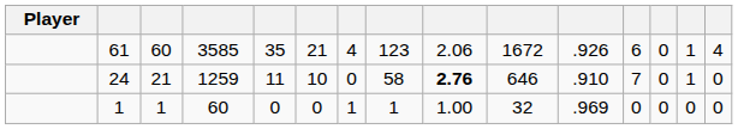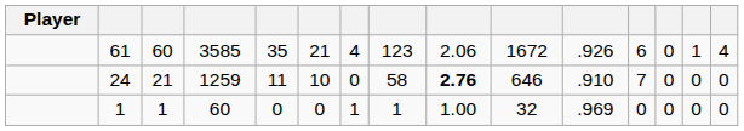24 | column 14: 1 -> 0
